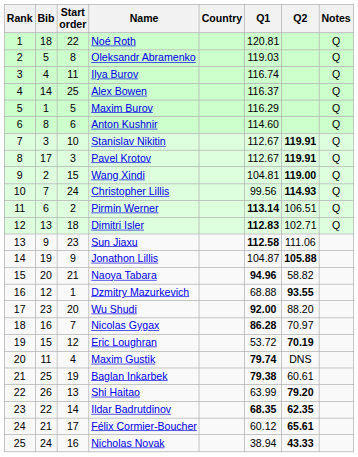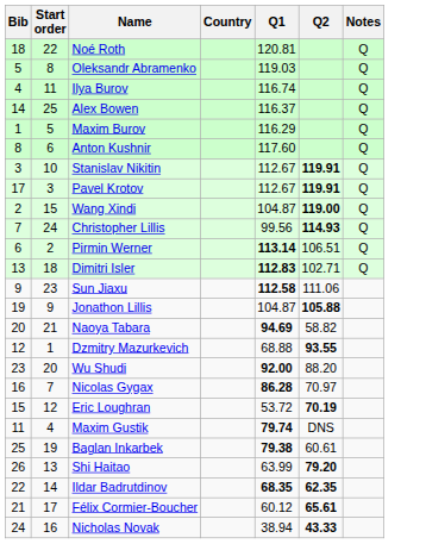- column: Rank | 1 | 2 | 3 | 4 | 5 | 6 | 7 | 8 | 9 | 10 | 11 | 12 | 13 | 14 | 15 | 16 | 17 | 18 | 19 | 20 | 21 | 22 | 23 | 24 | 25
Anton Kushnir | Q1: 114.60 -> 117.60
Wang Xindi | Q1: 104.81 -> 104.87
Naoya Tabara | Q1: 94.96 -> 94.69
